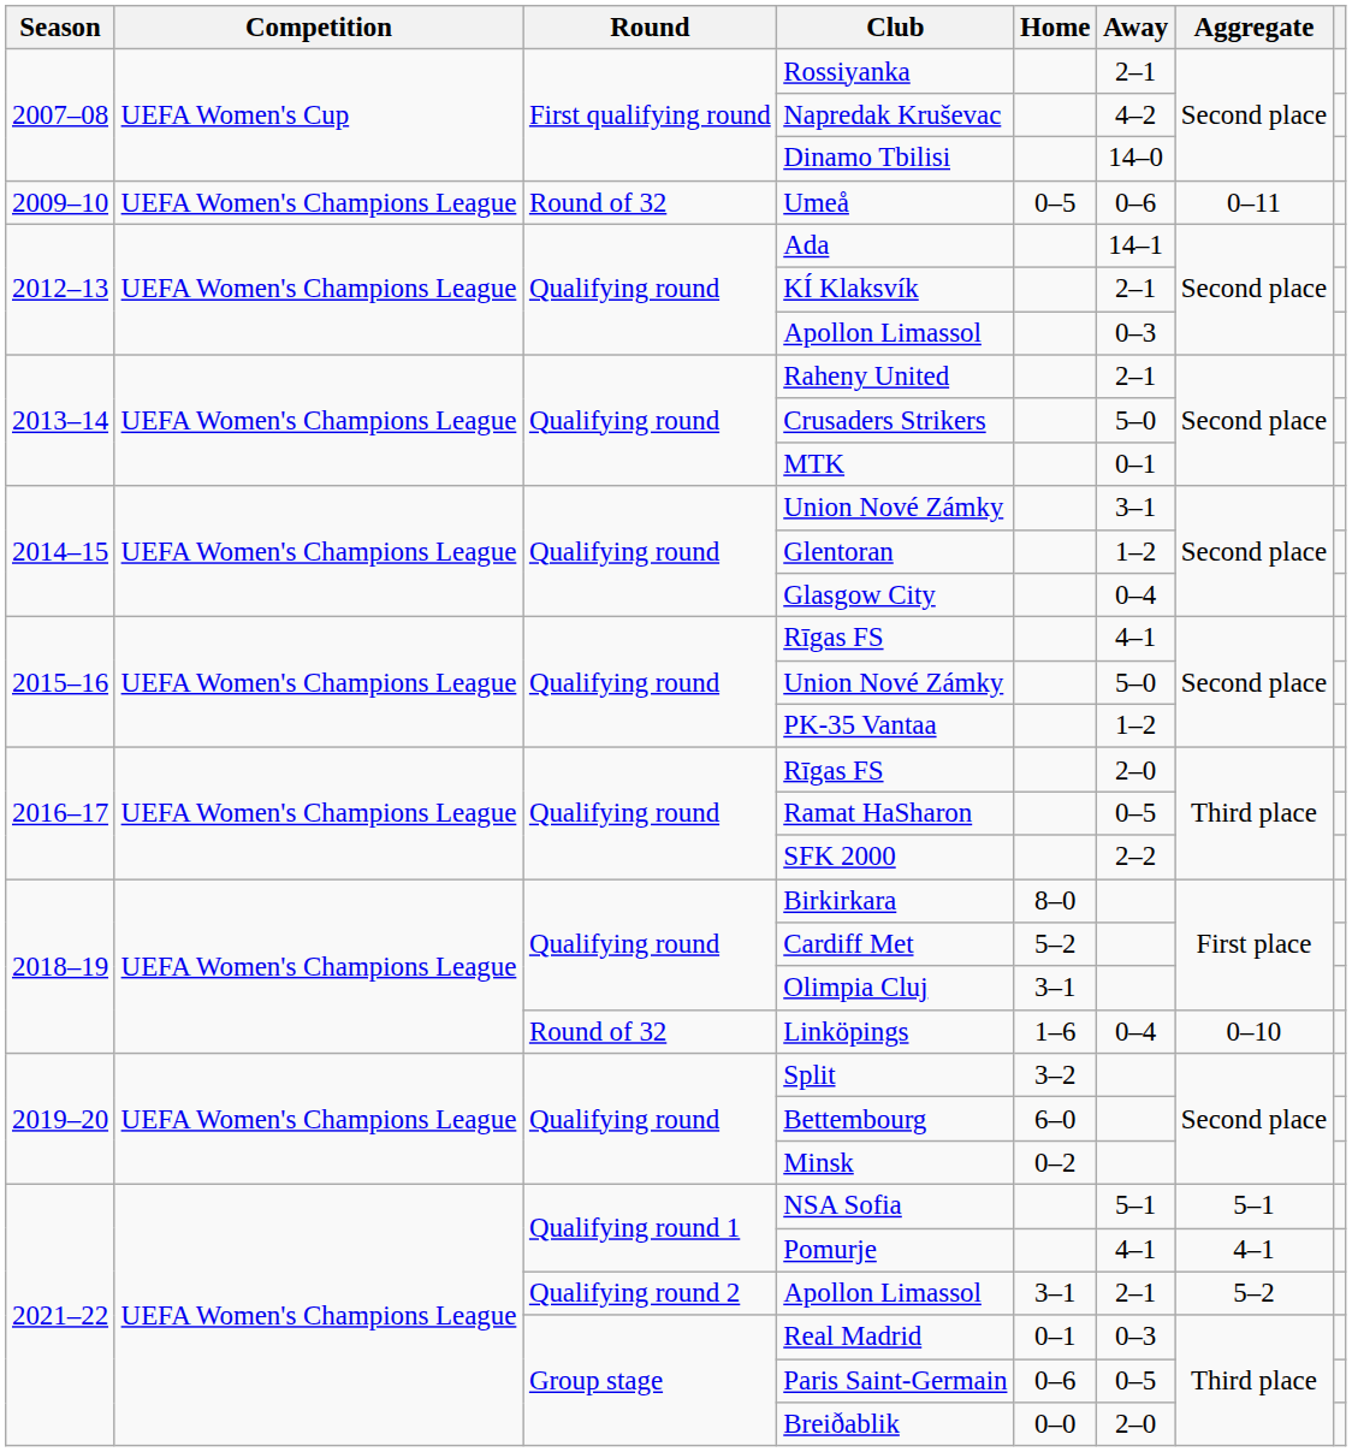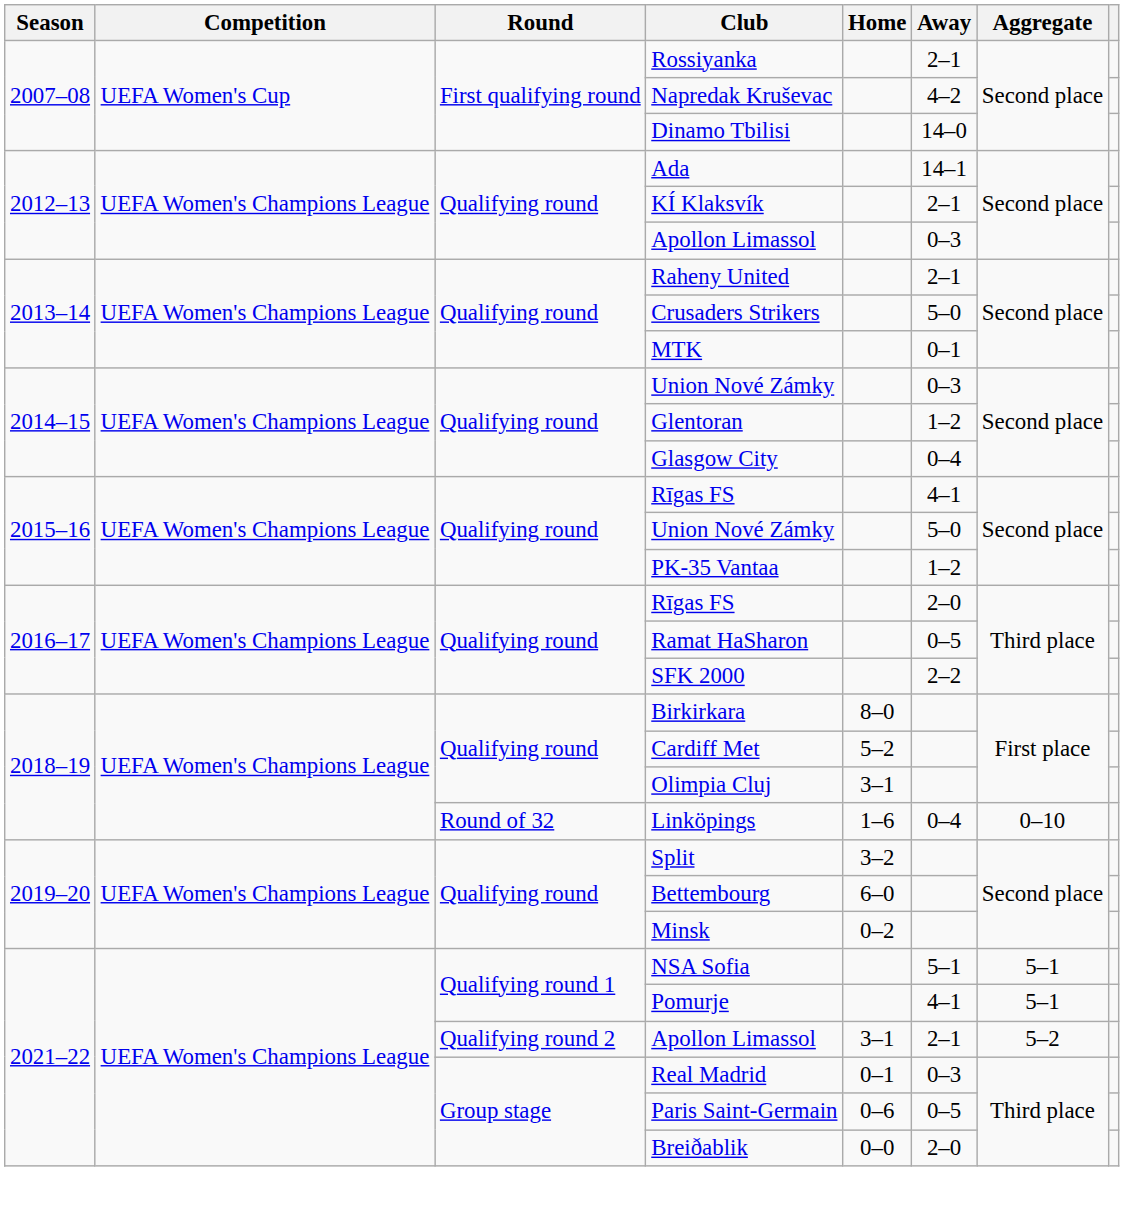- row: 2009–10 | UEFA Women's Champions League | Round of 32 | Umeå | 0–5 | 0–6 | 0–11
2014–15 / Union Nové Zámky | Away: 3–1 -> 0–3
Pomurje | Aggregate: 4–1 -> 5–1
